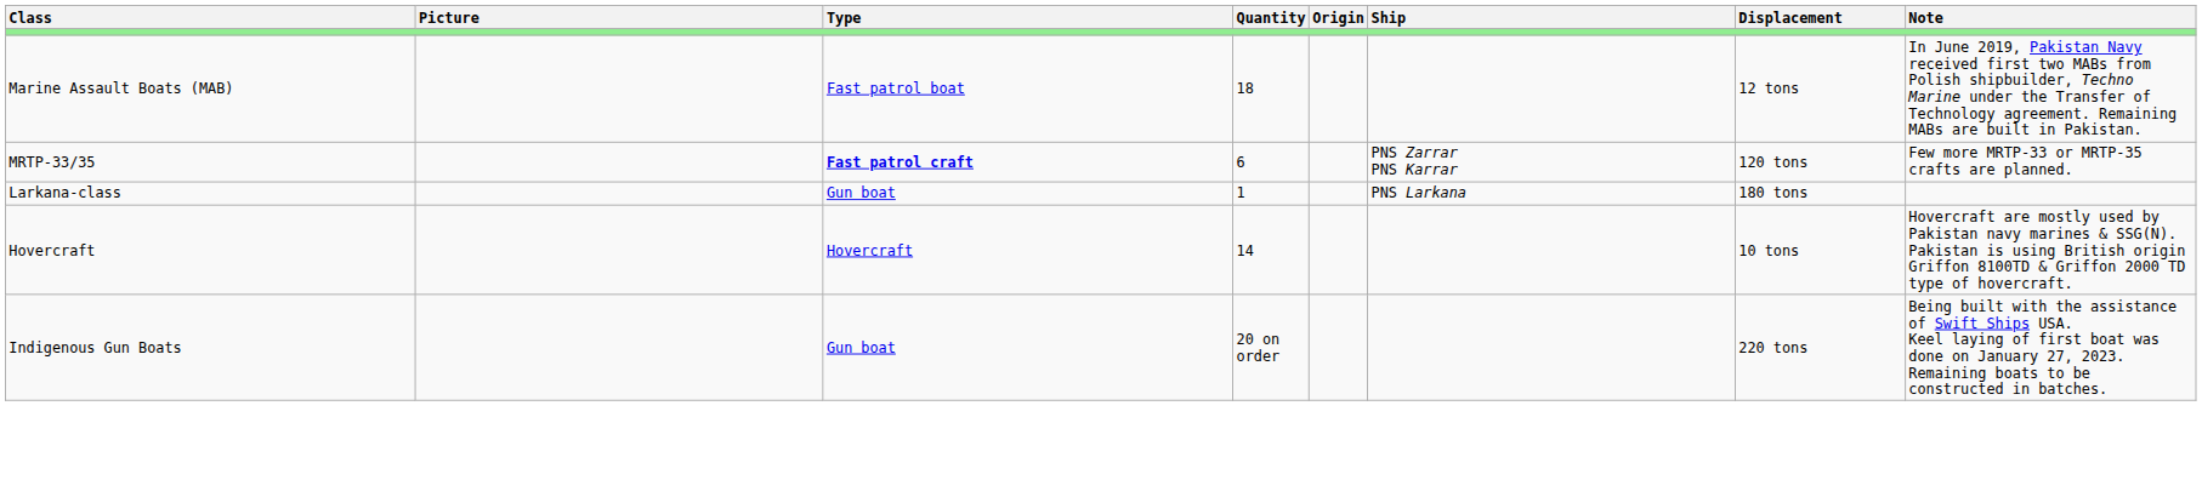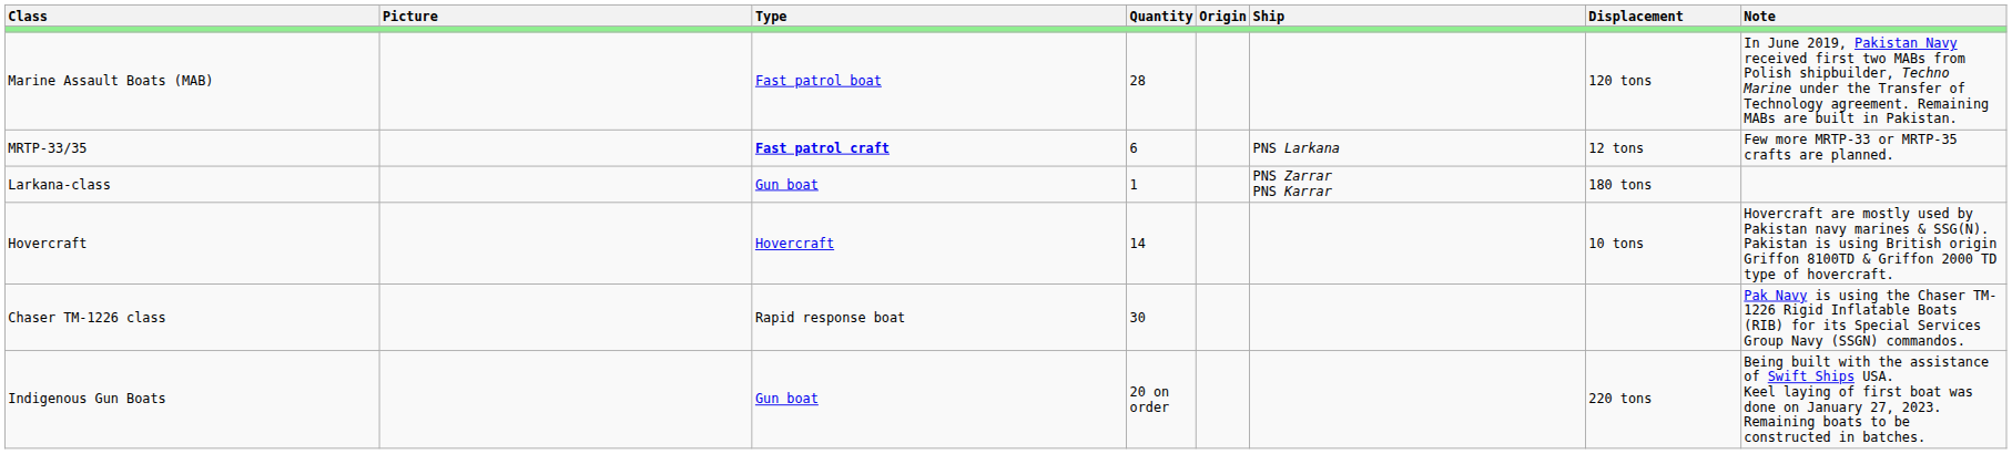Marine Assault Boats (MAB) | Quantity: 18 -> 28
Marine Assault Boats (MAB) | Displacement: 12 tons -> 120 tons
MRTP-33/35 | Ship: PNS Zarrar PNS Karrar -> PNS Larkana
MRTP-33/35 | Displacement: 120 tons -> 12 tons
Larkana-class | Ship: PNS Larkana -> PNS Zarrar PNS Karrar
+ row: Chaser TM-1226 class | Rapid response boat | 30 | Pak Navy is using the Chaser TM-1226 Rigid Inflatable Boats (RIB) for its Special Services Group Navy (SSGN) commandos.
